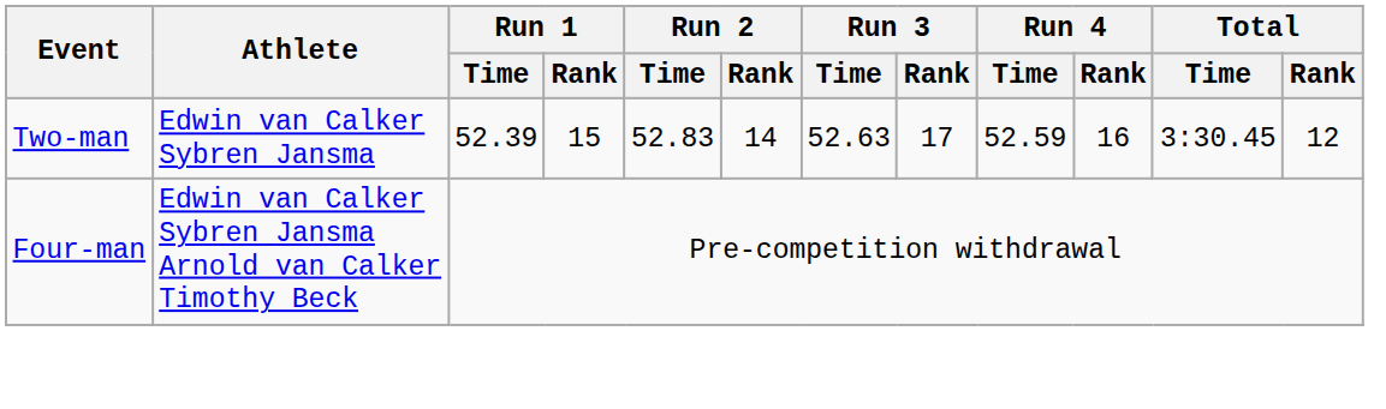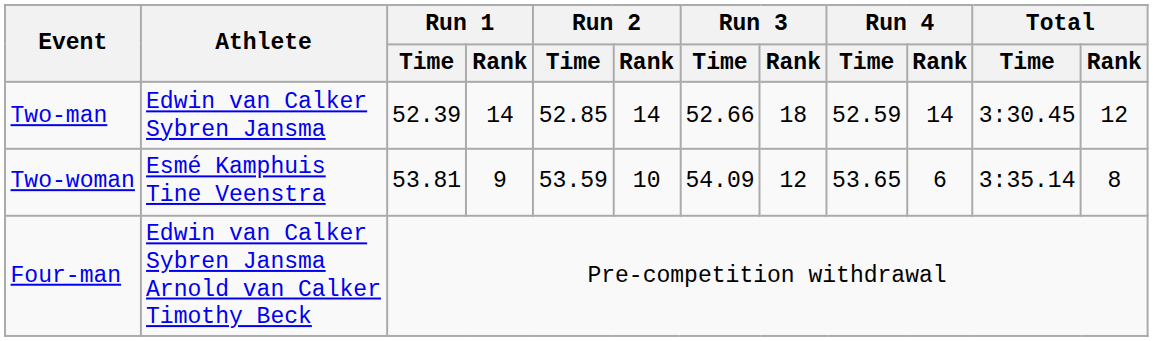Two-man | Run 1 / Rank: 15 -> 14
Two-man | Run 2 / Time: 52.83 -> 52.85
Two-man | Run 3 / Time: 52.63 -> 52.66
Two-man | Run 3 / Rank: 17 -> 18
Two-man | Run 4 / Rank: 16 -> 14
+ row: Two-woman | Esmé Kamphuis Tine Veenstra | 53.81 | 9 | 53.59 | 10 | 54.09 | 12 | 53.65 | 6 | 3:35.14 | 8
